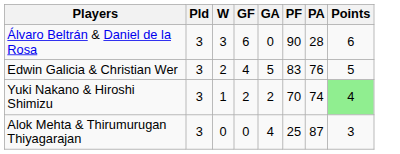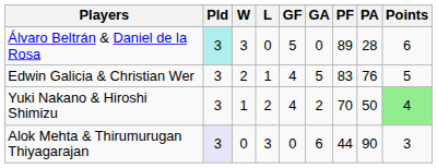+ column: L | 0 | 1 | 2 | 3
Álvaro Beltrán & Daniel de la Rosa | Pld: no background -> paleturquoise background
Álvaro Beltrán & Daniel de la Rosa | GF: 6 -> 5
Álvaro Beltrán & Daniel de la Rosa | PF: 90 -> 89
Yuki Nakano & Hiroshi Shimizu | GF: 2 -> 4
Yuki Nakano & Hiroshi Shimizu | PA: 74 -> 50
Alok Mehta & Thirumurugan Thiyagarajan | Pld: no background -> lavender background
Alok Mehta & Thirumurugan Thiyagarajan | GA: 4 -> 6
Alok Mehta & Thirumurugan Thiyagarajan | PF: 25 -> 44
Alok Mehta & Thirumurugan Thiyagarajan | PA: 87 -> 90
